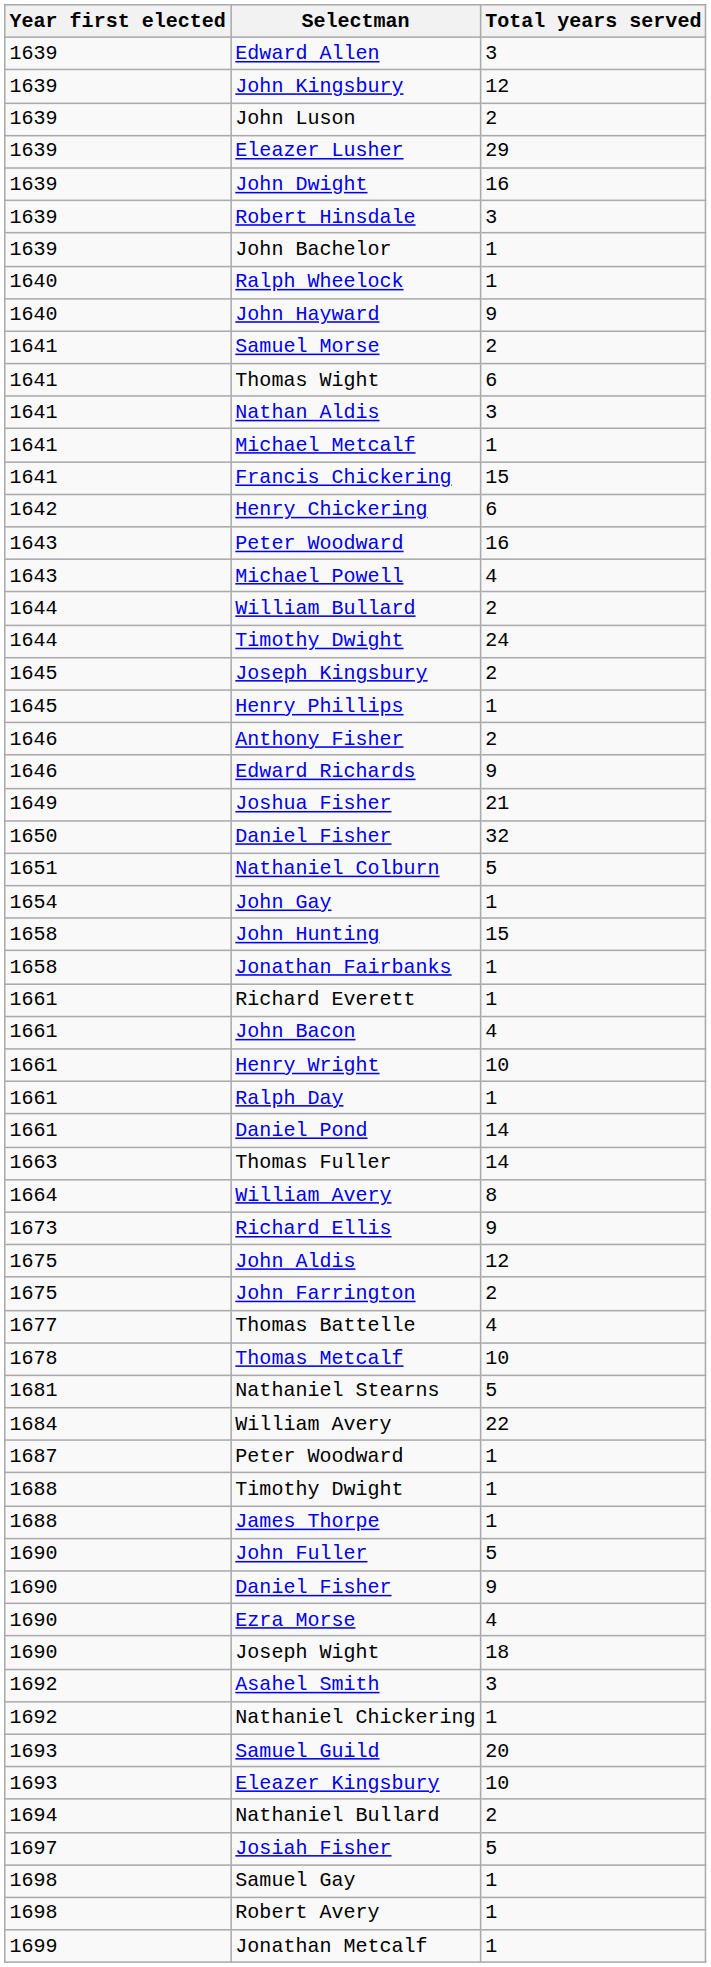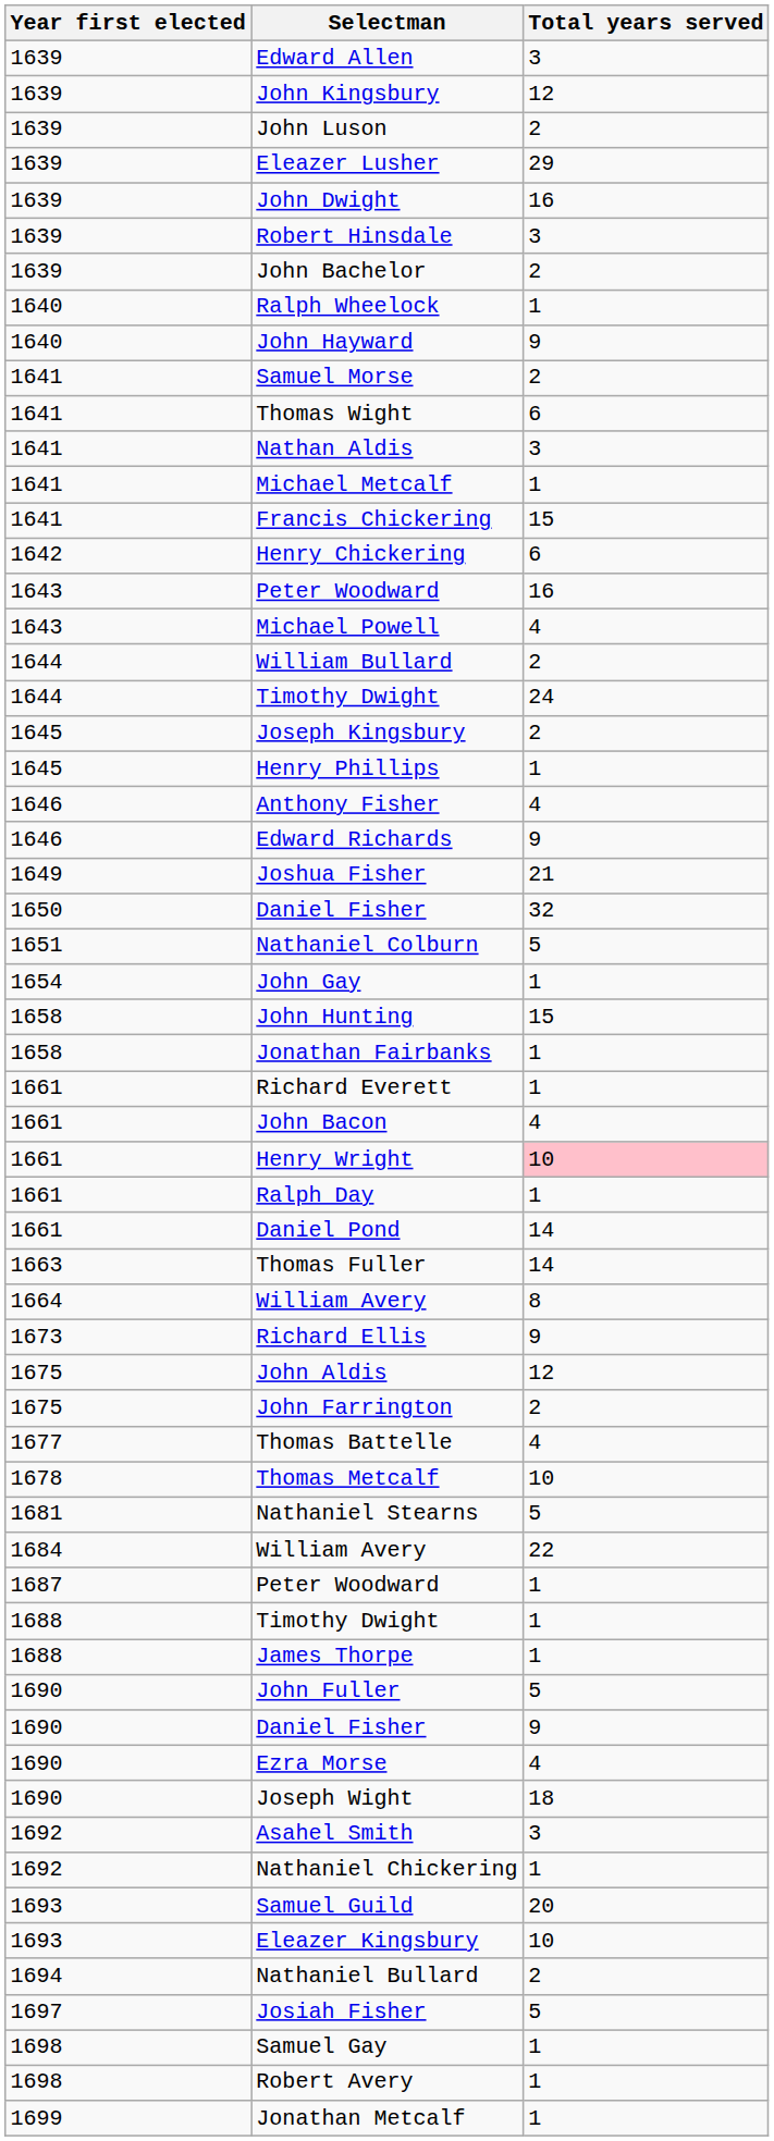John Bachelor | Total years served: 1 -> 2
Anthony Fisher | Total years served: 2 -> 4
Henry Wright | Total years served: no background -> pink background
